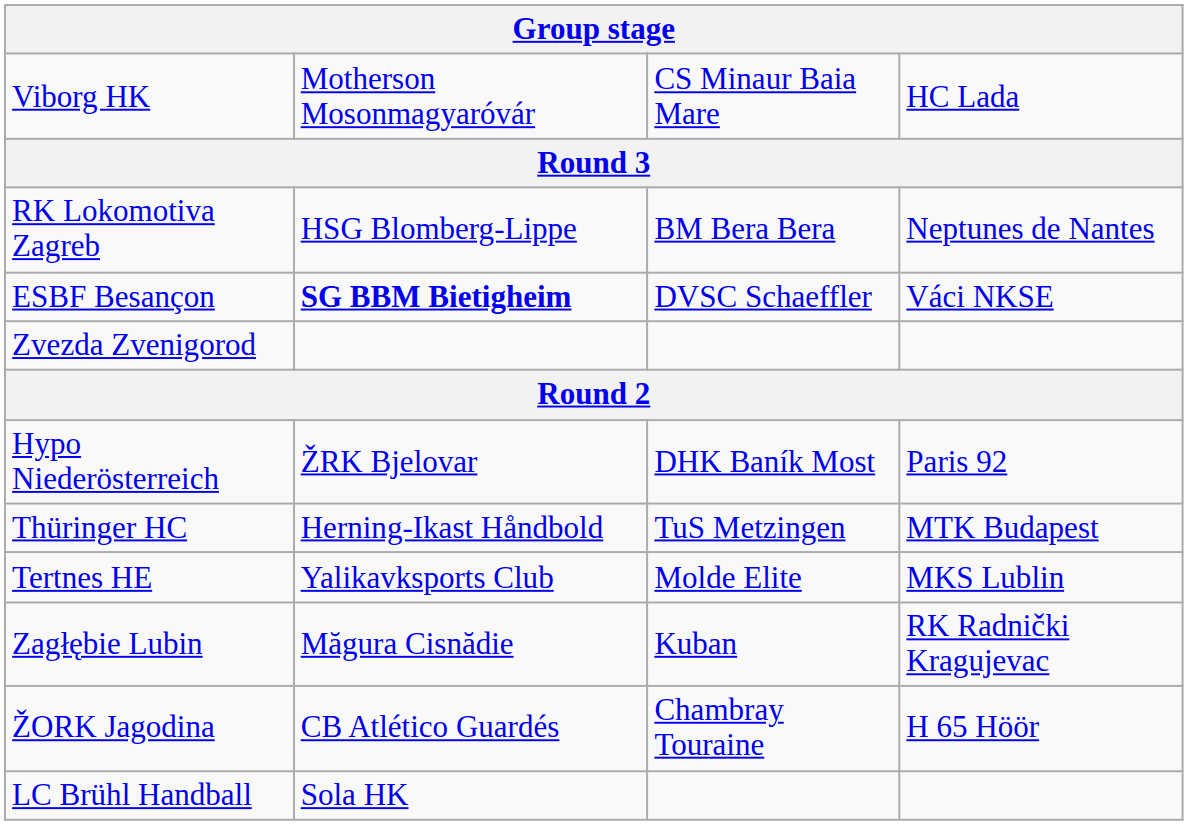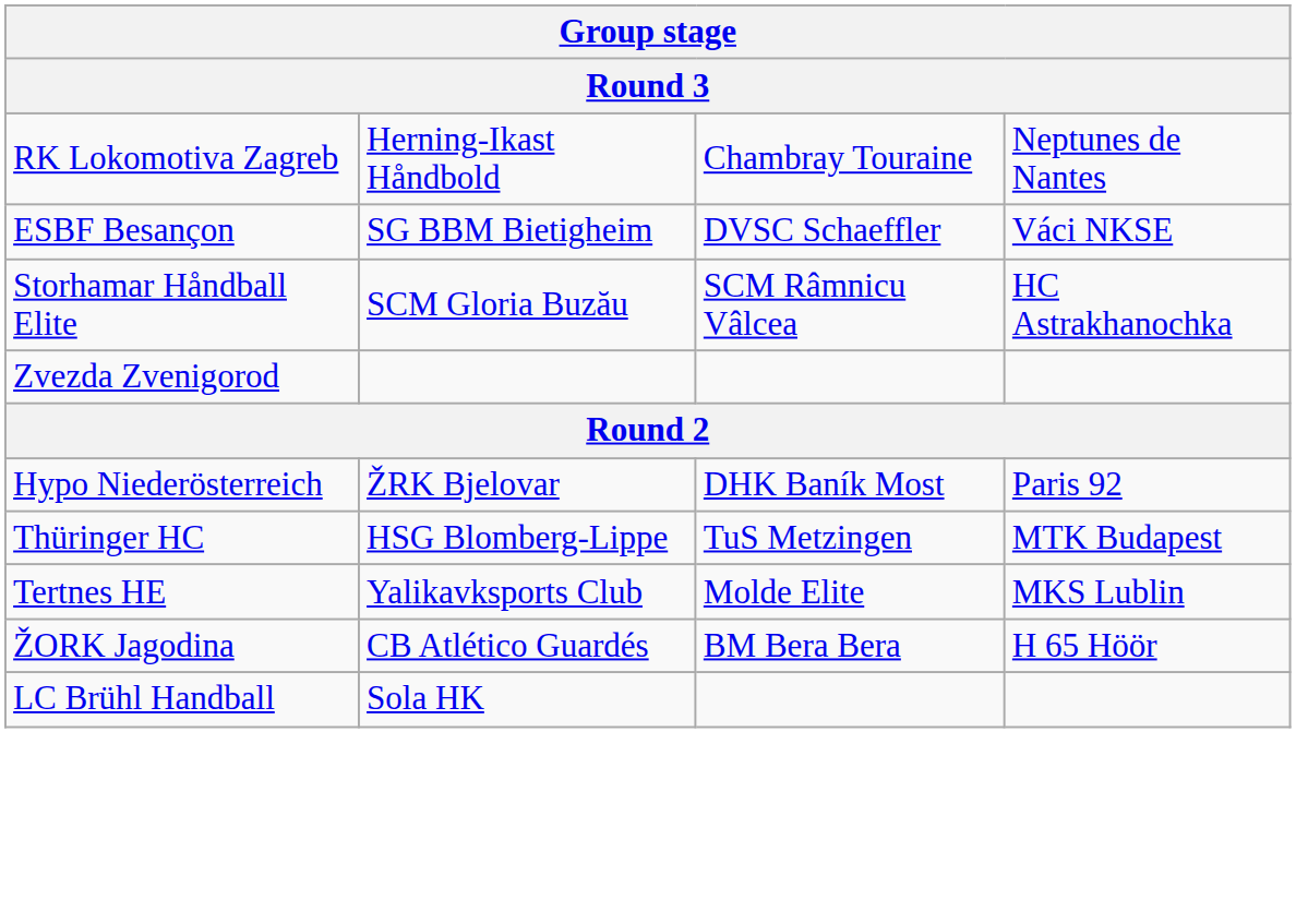- row: Viborg HK | Motherson Mosonmagyaróvár | CS Minaur Baia Mare | HC Lada
RK Lokomotiva Zagreb | column 2: HSG Blomberg-Lippe -> Herning-Ikast Håndbold
RK Lokomotiva Zagreb | column 3: BM Bera Bera -> Chambray Touraine
ESBF Besançon | column 2: bold -> normal
+ row: Storhamar Håndball Elite | SCM Gloria Buzău | SCM Râmnicu Vâlcea | HC Astrakhanochka
Thüringer HC | column 2: Herning-Ikast Håndbold -> HSG Blomberg-Lippe
- row: Zagłębie Lubin | Măgura Cisnădie | Kuban | RK Radnički Kragujevac
ŽORK Jagodina | column 3: Chambray Touraine -> BM Bera Bera
